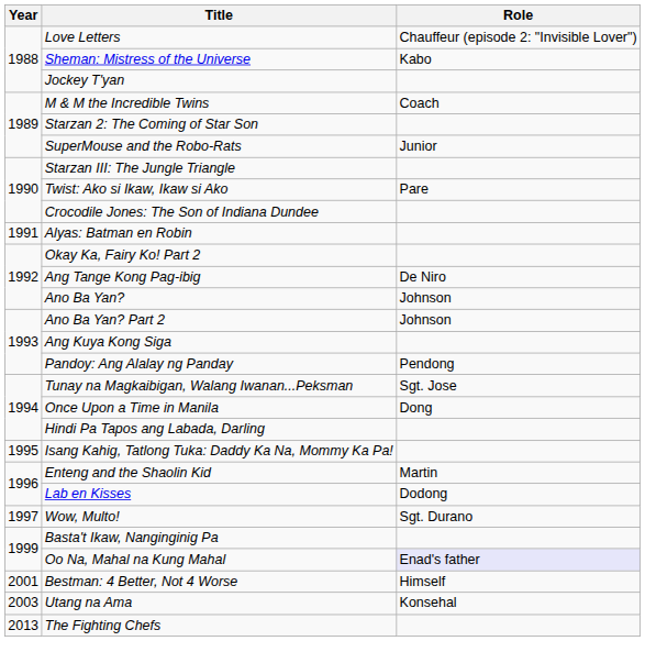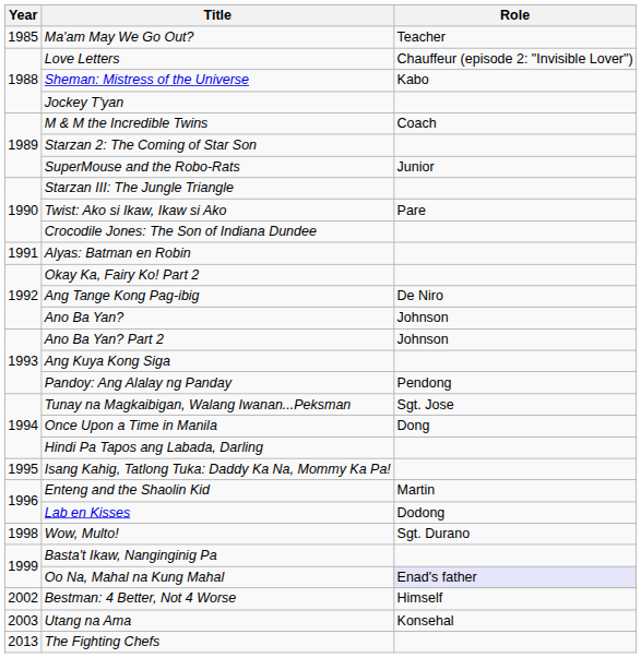+ row: 1985 | Ma'am May We Go Out? | Teacher
Wow, Multo! | Year: 1997 -> 1998
Bestman: 4 Better, Not 4 Worse | Year: 2001 -> 2002
